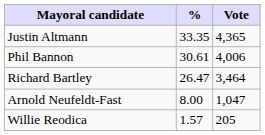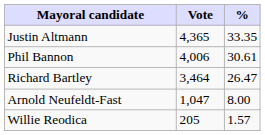columns swapped: Vote <-> %
